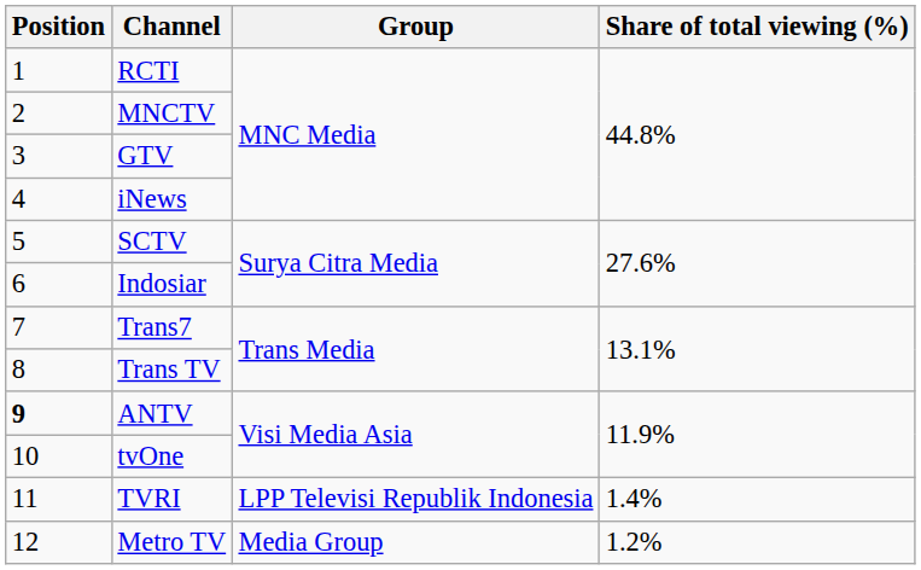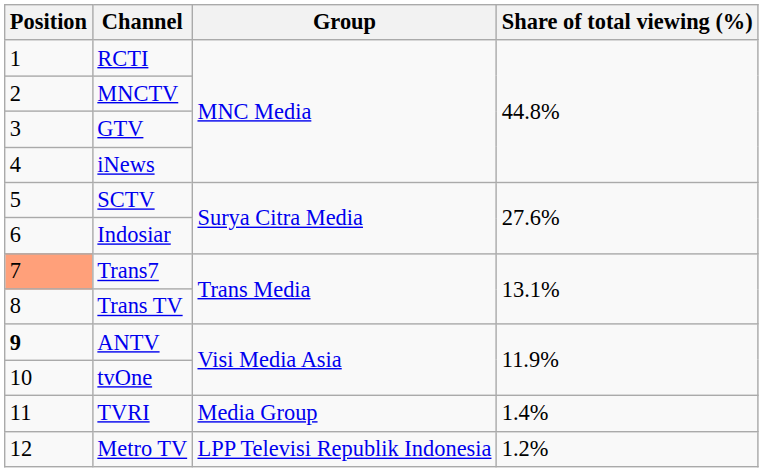Trans7 | Position: no background -> lightsalmon background
TVRI | Group: LPP Televisi Republik Indonesia -> Media Group
Metro TV | Group: Media Group -> LPP Televisi Republik Indonesia
